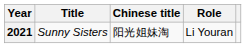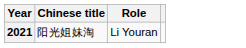- column: Title | Sunny Sisters
